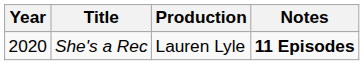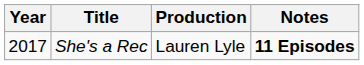She's a Rec | Year: 2020 -> 2017
